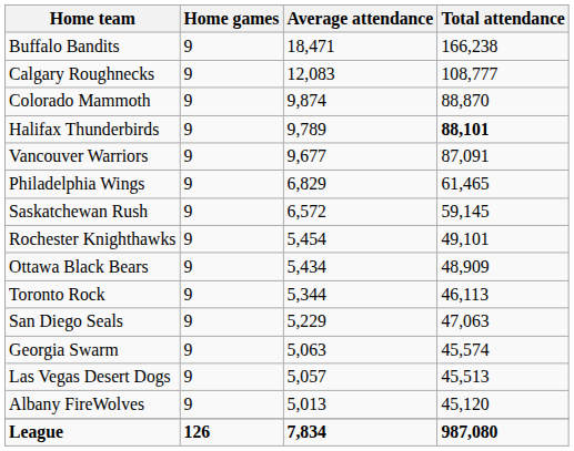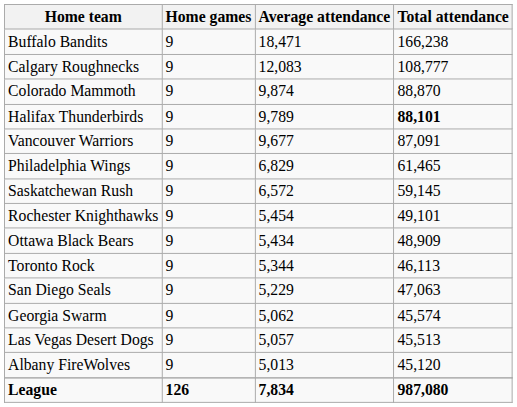Georgia Swarm | Average attendance: 5,063 -> 5,062
